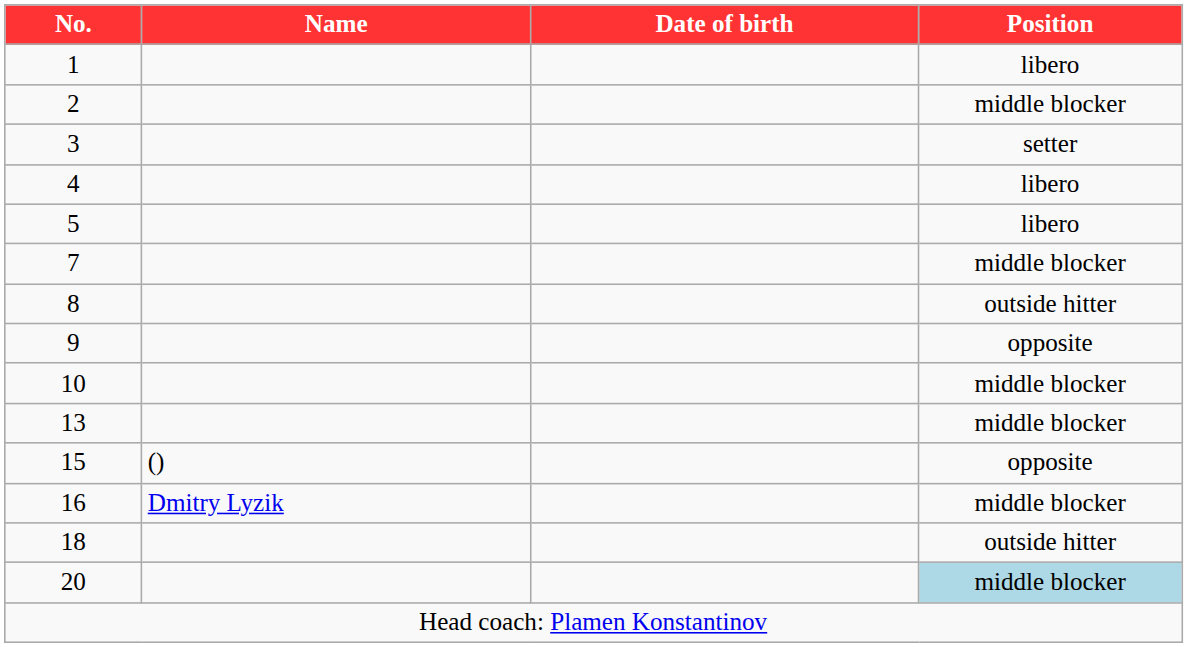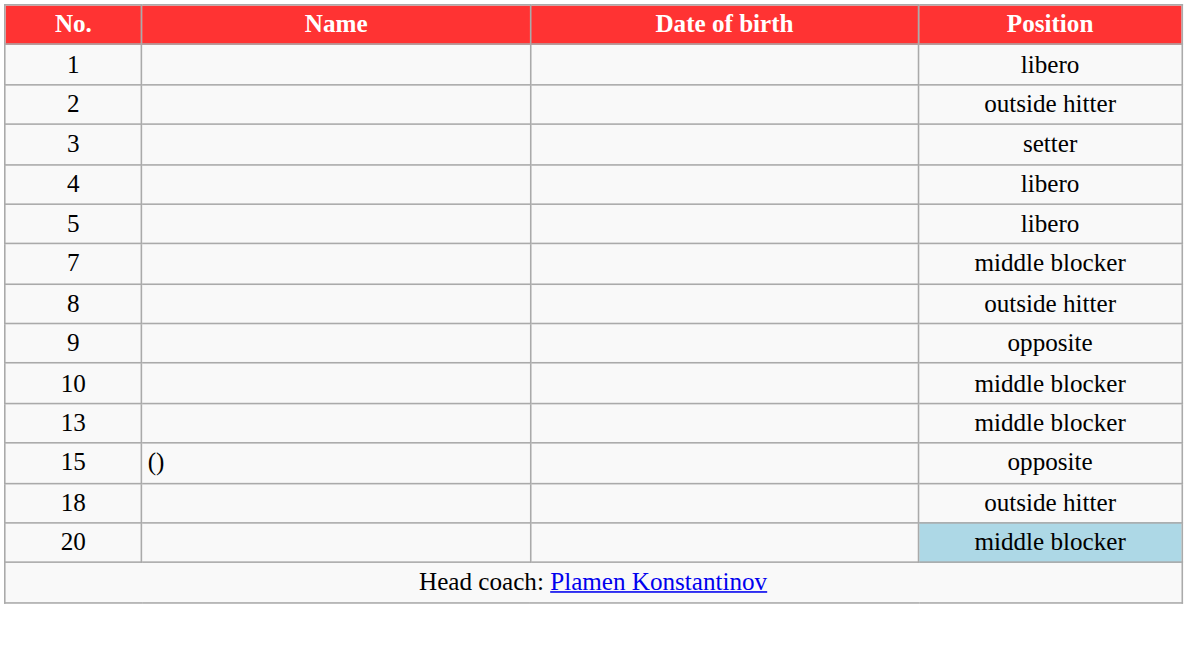2 | Position: middle blocker -> outside hitter
- row: 16 | Dmitry Lyzik | middle blocker
